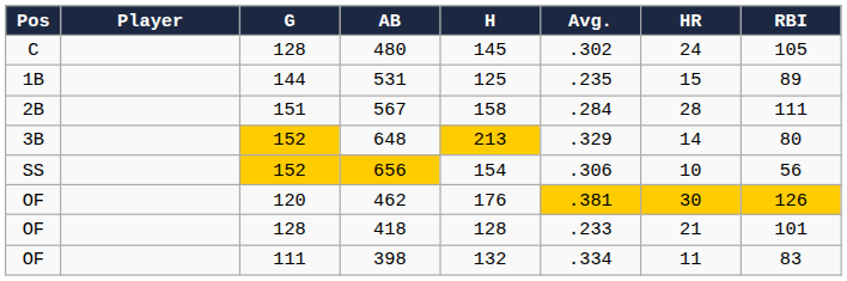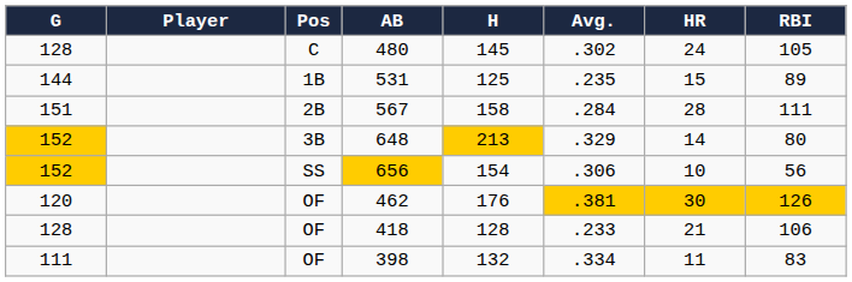columns swapped: Pos <-> G
418 | RBI: 101 -> 106
